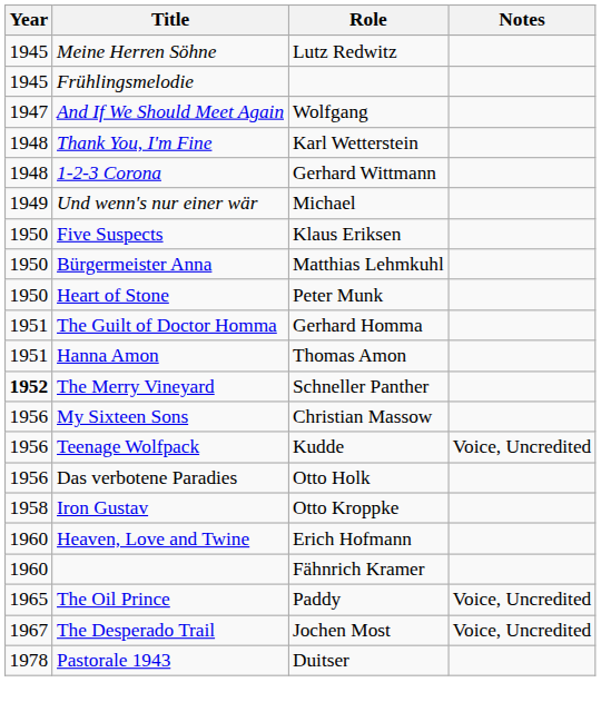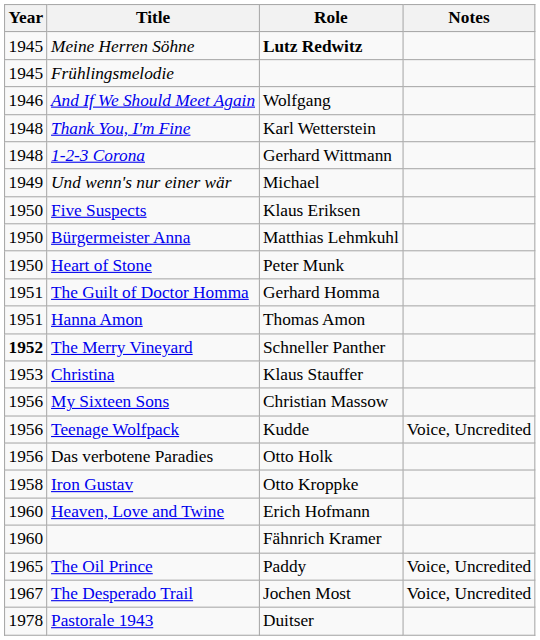Meine Herren Söhne | Role: normal -> bold
And If We Should Meet Again | Year: 1947 -> 1946
+ row: 1953 | Christina | Klaus Stauffer
